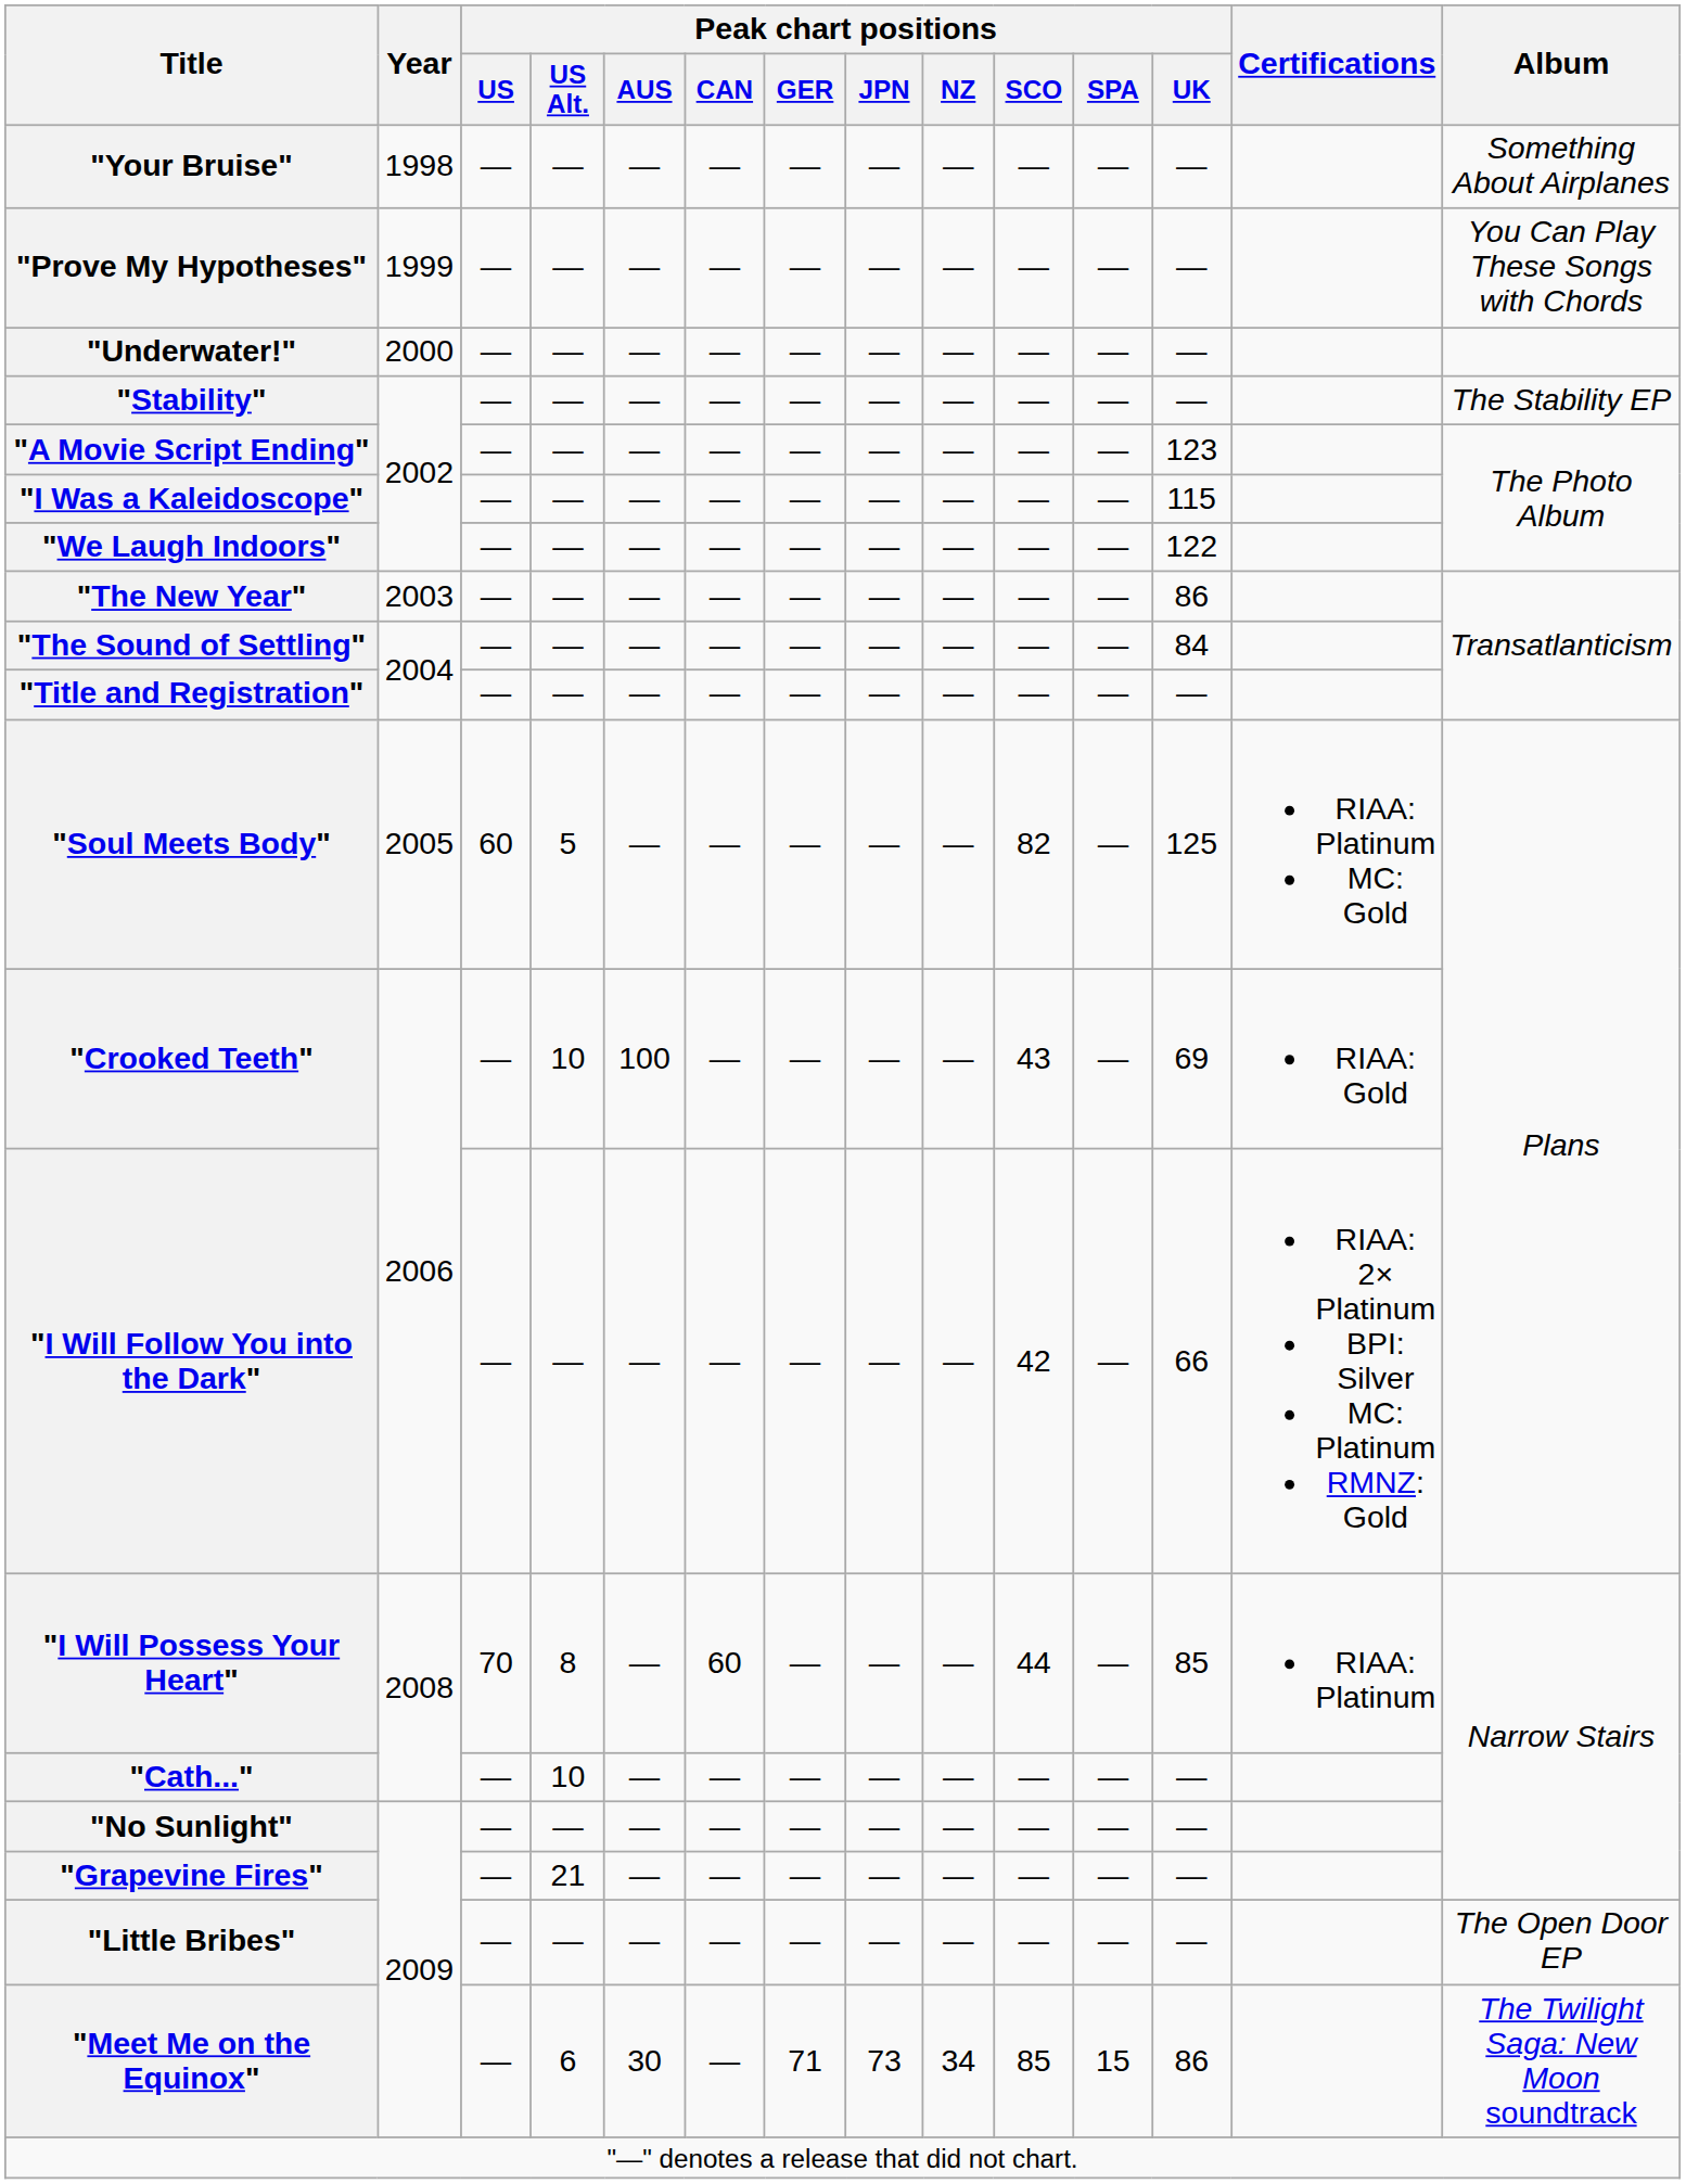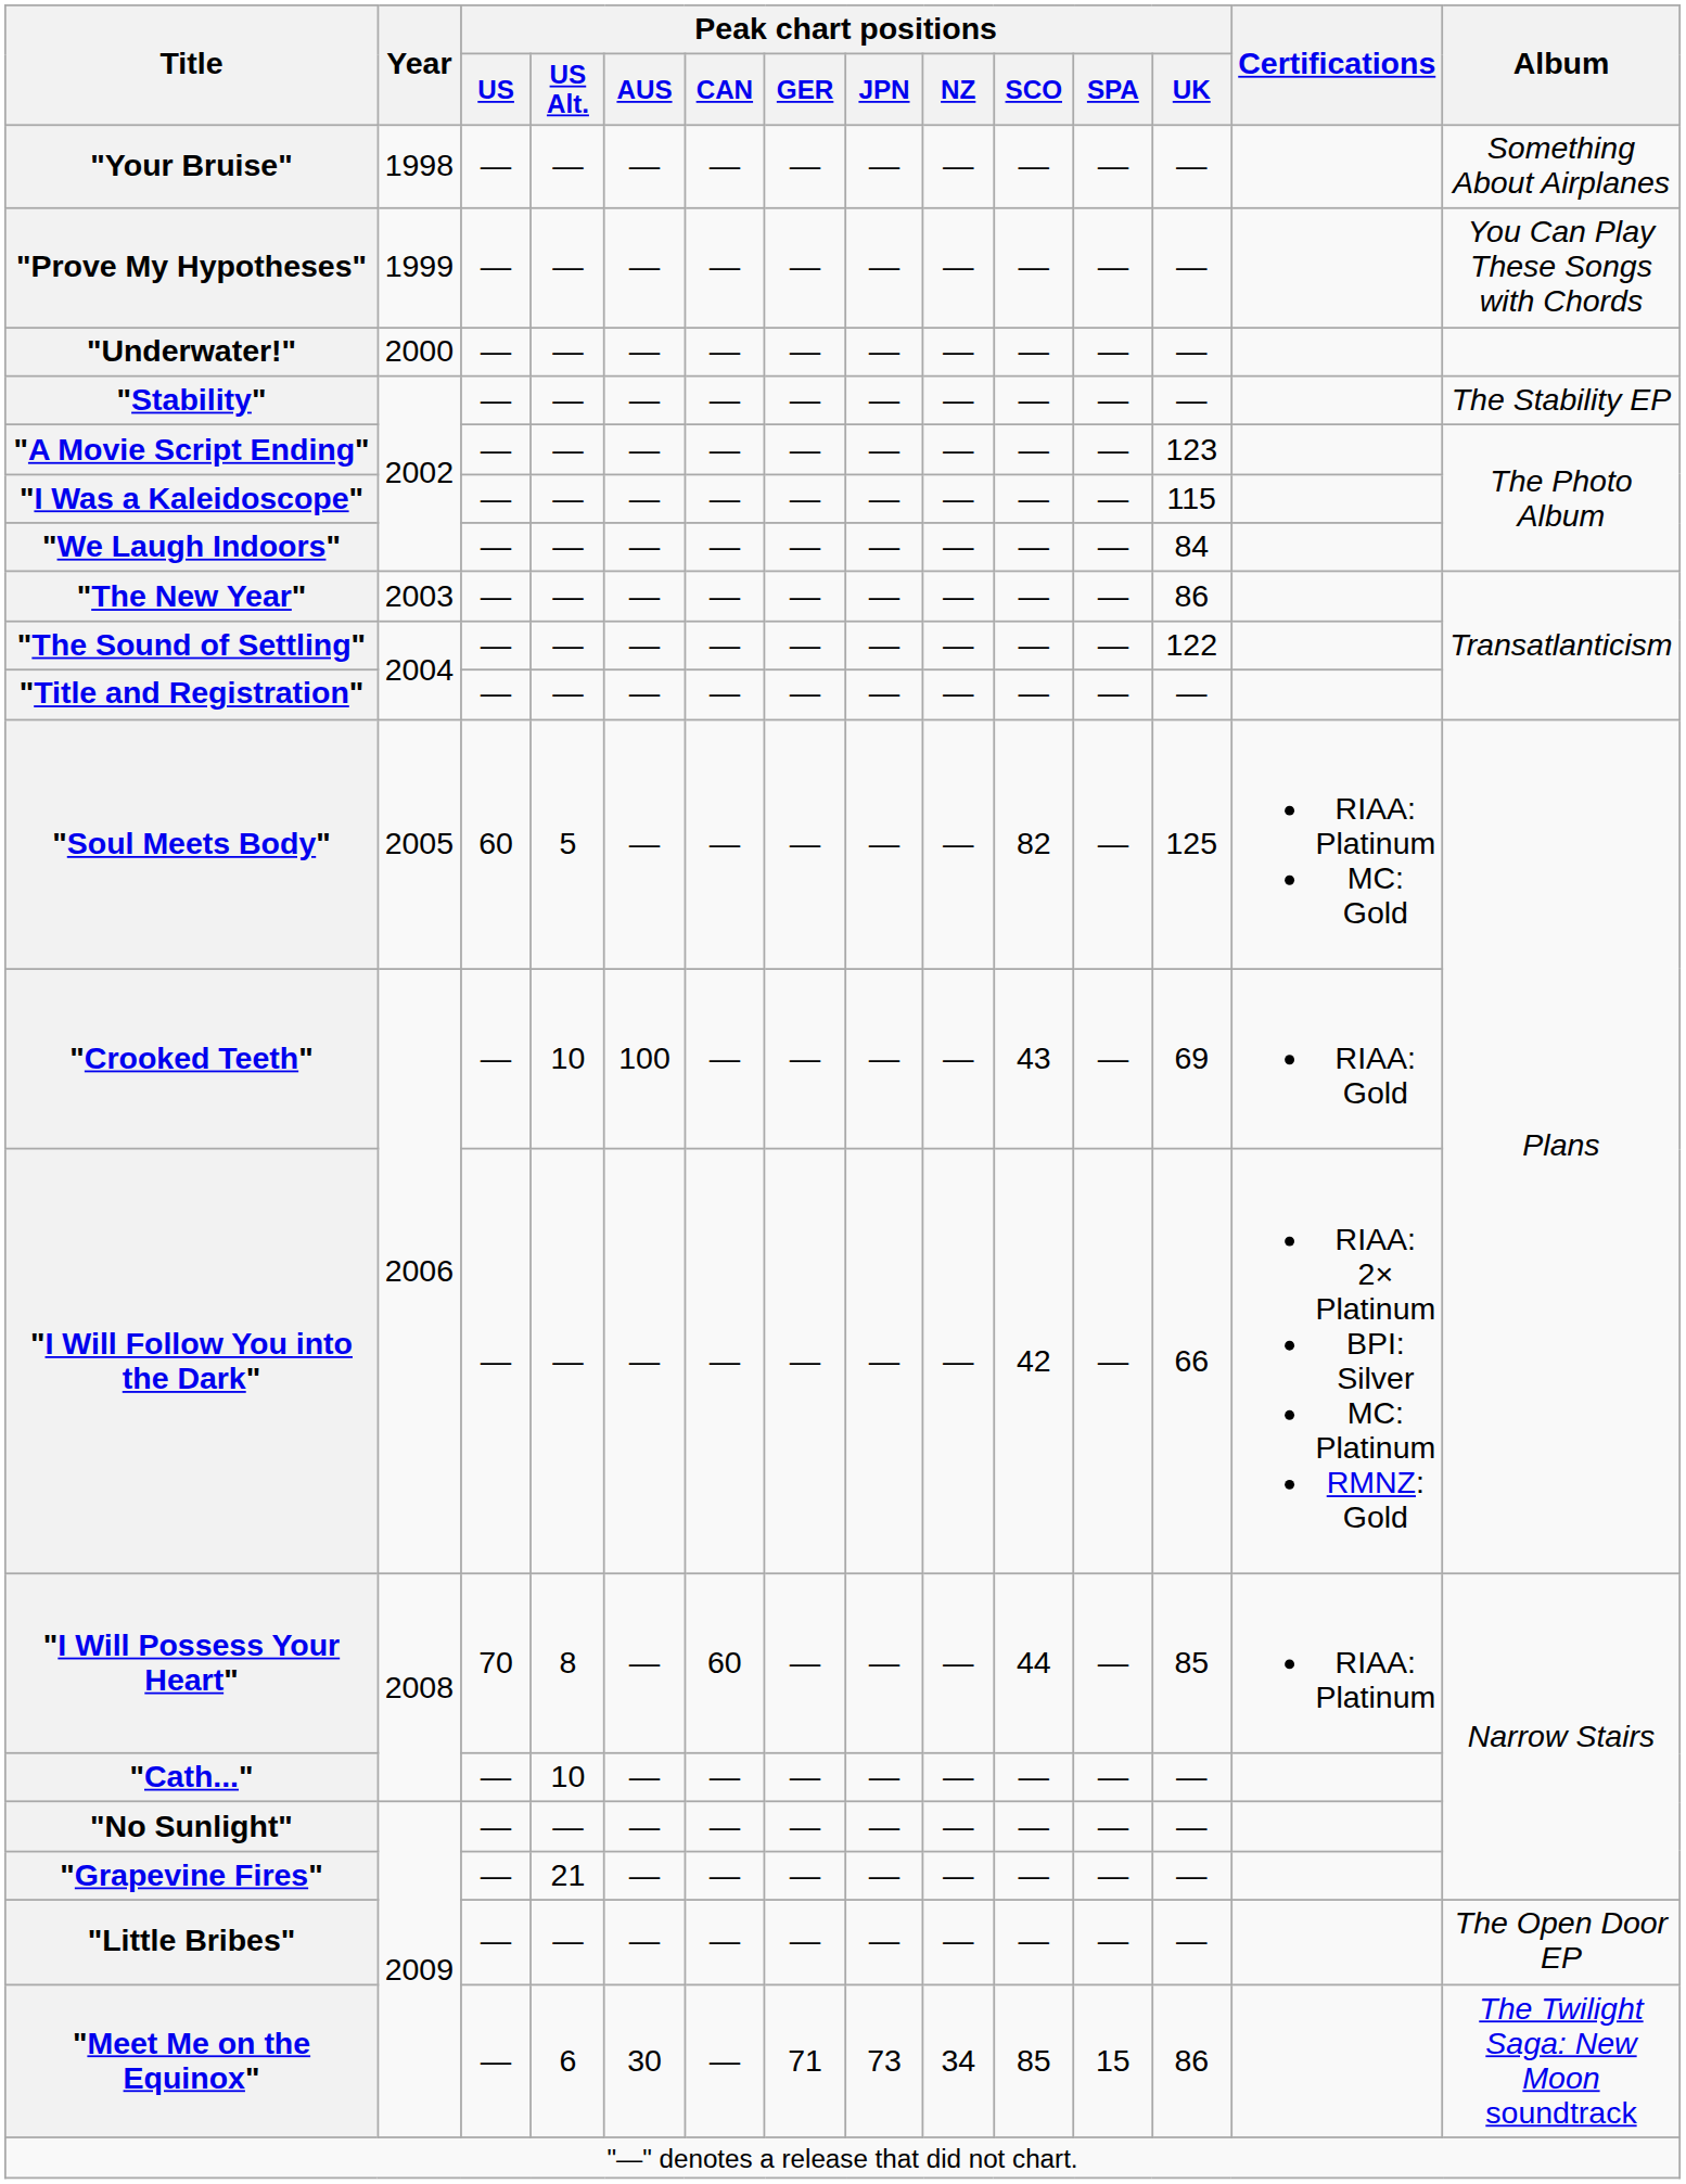"We Laugh Indoors" | Peak chart positions / UK: 122 -> 84
"The Sound of Settling" | Peak chart positions / UK: 84 -> 122
